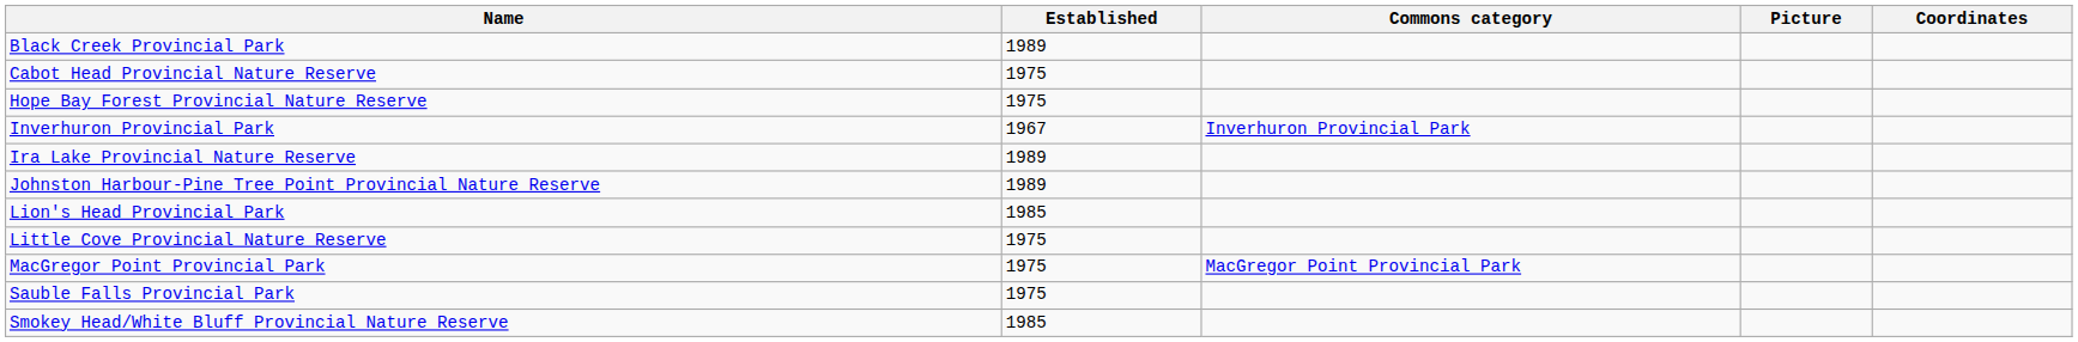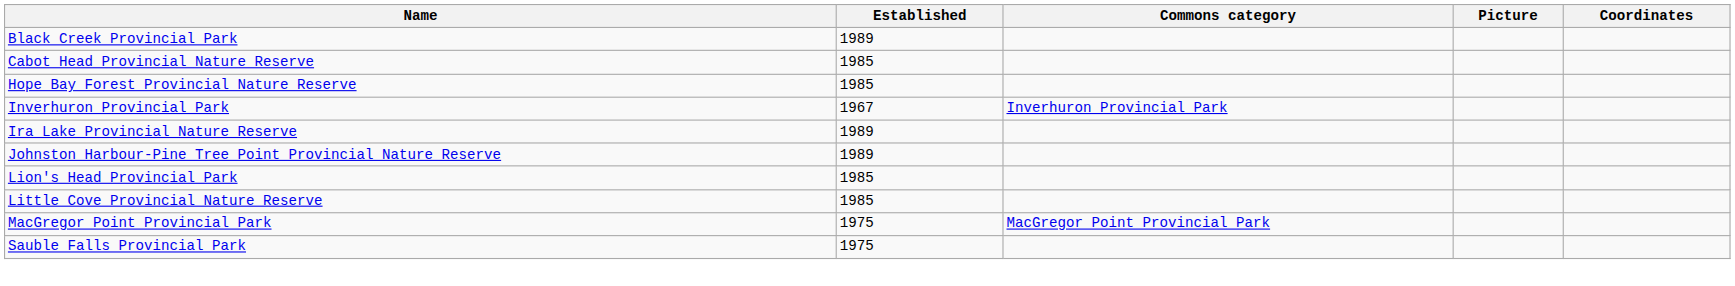Cabot Head Provincial Nature Reserve | Established: 1975 -> 1985
Hope Bay Forest Provincial Nature Reserve | Established: 1975 -> 1985
Little Cove Provincial Nature Reserve | Established: 1975 -> 1985
- row: Smokey Head/White Bluff Provincial Nature Reserve | 1985
